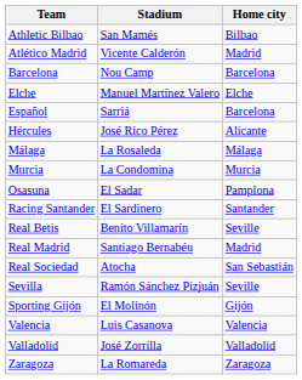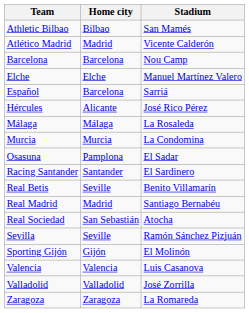columns swapped: Home city <-> Stadium
